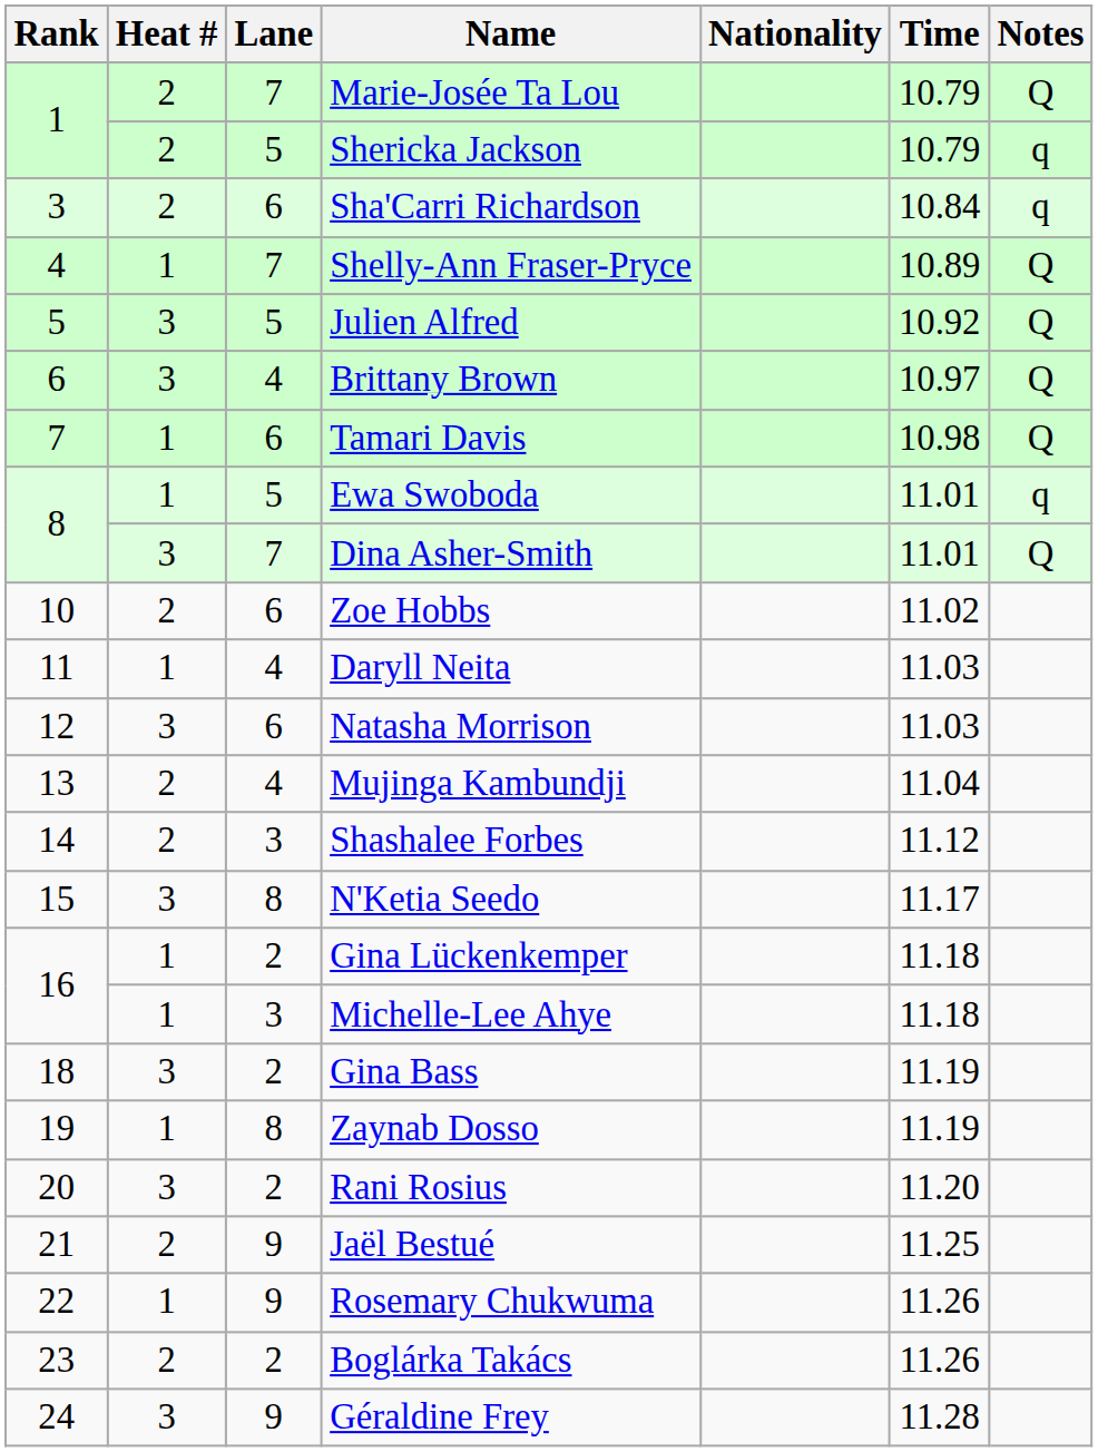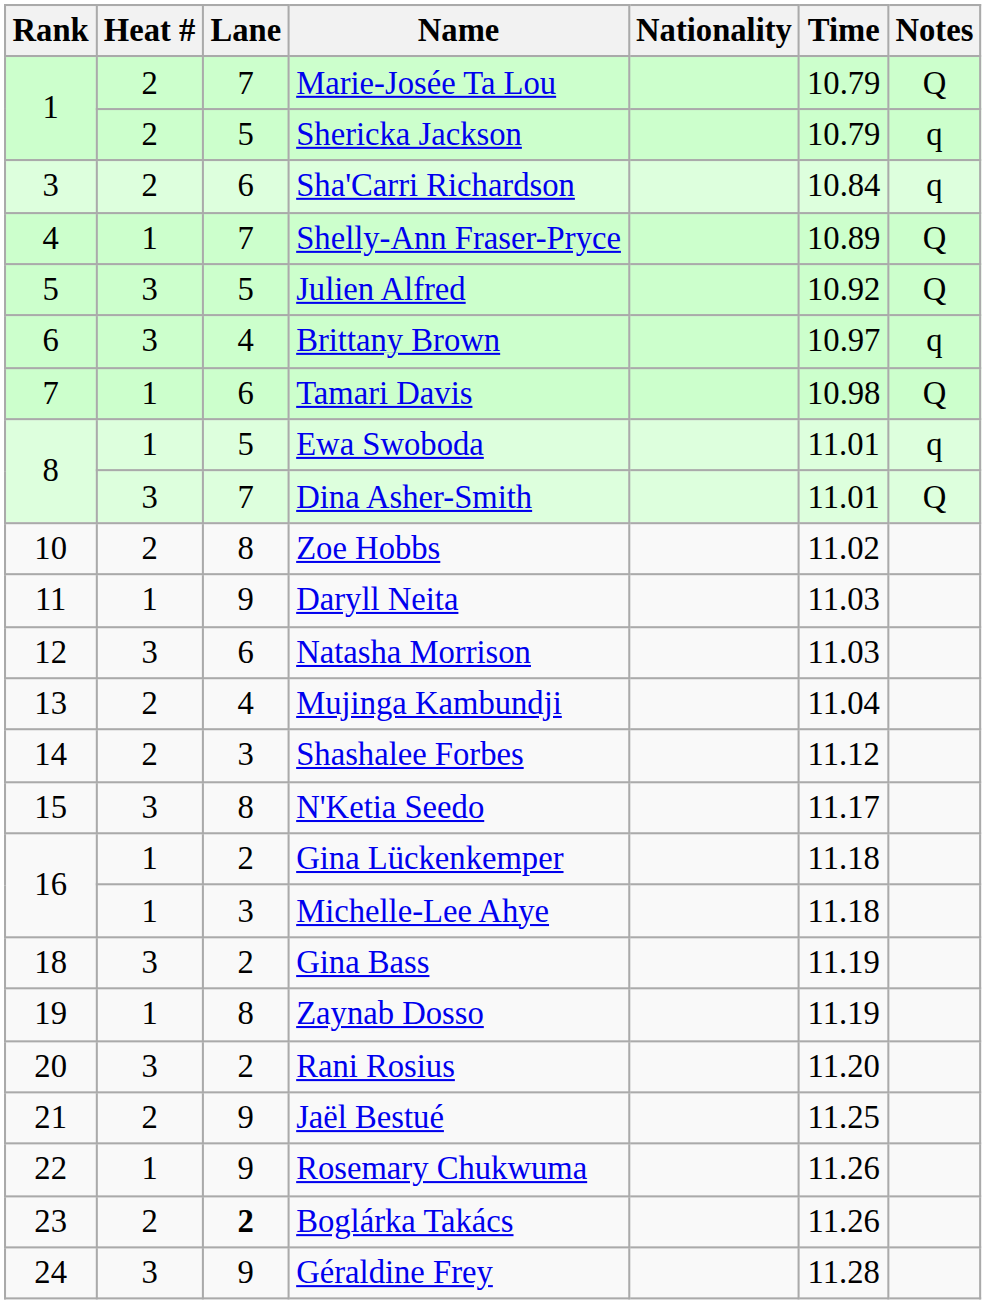Brittany Brown | Notes: Q -> q
Zoe Hobbs | Lane: 6 -> 8
Daryll Neita | Lane: 4 -> 9
Boglárka Takács | Lane: normal -> bold
